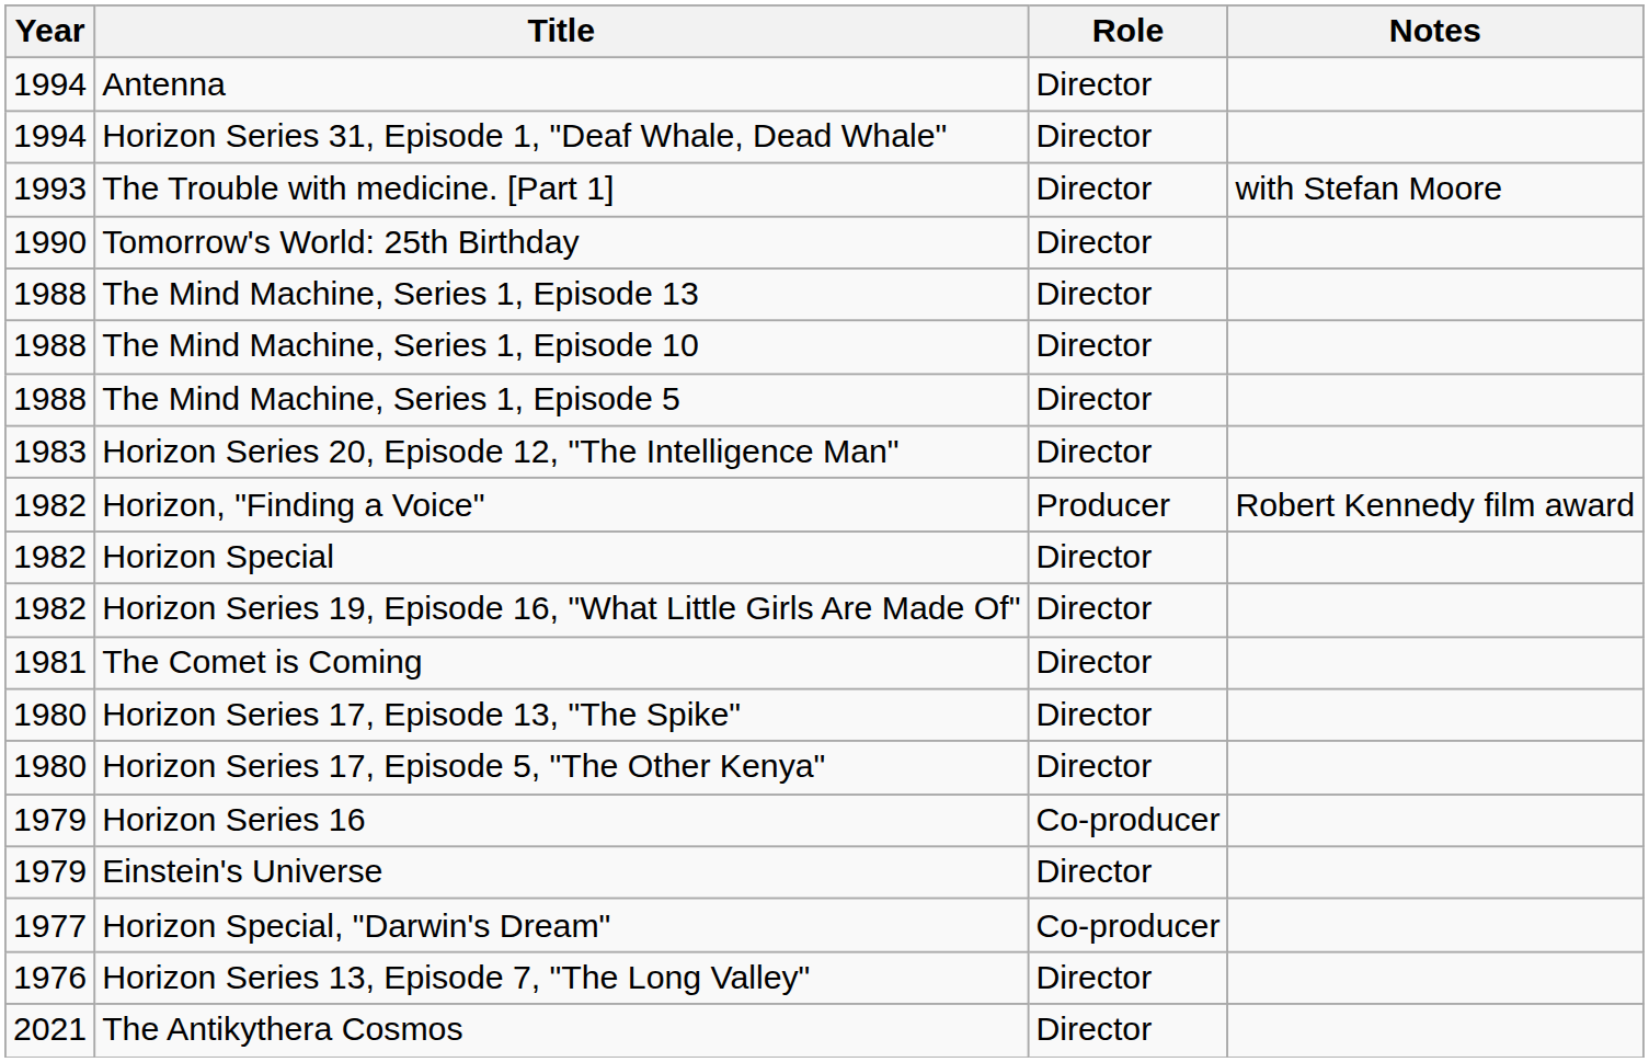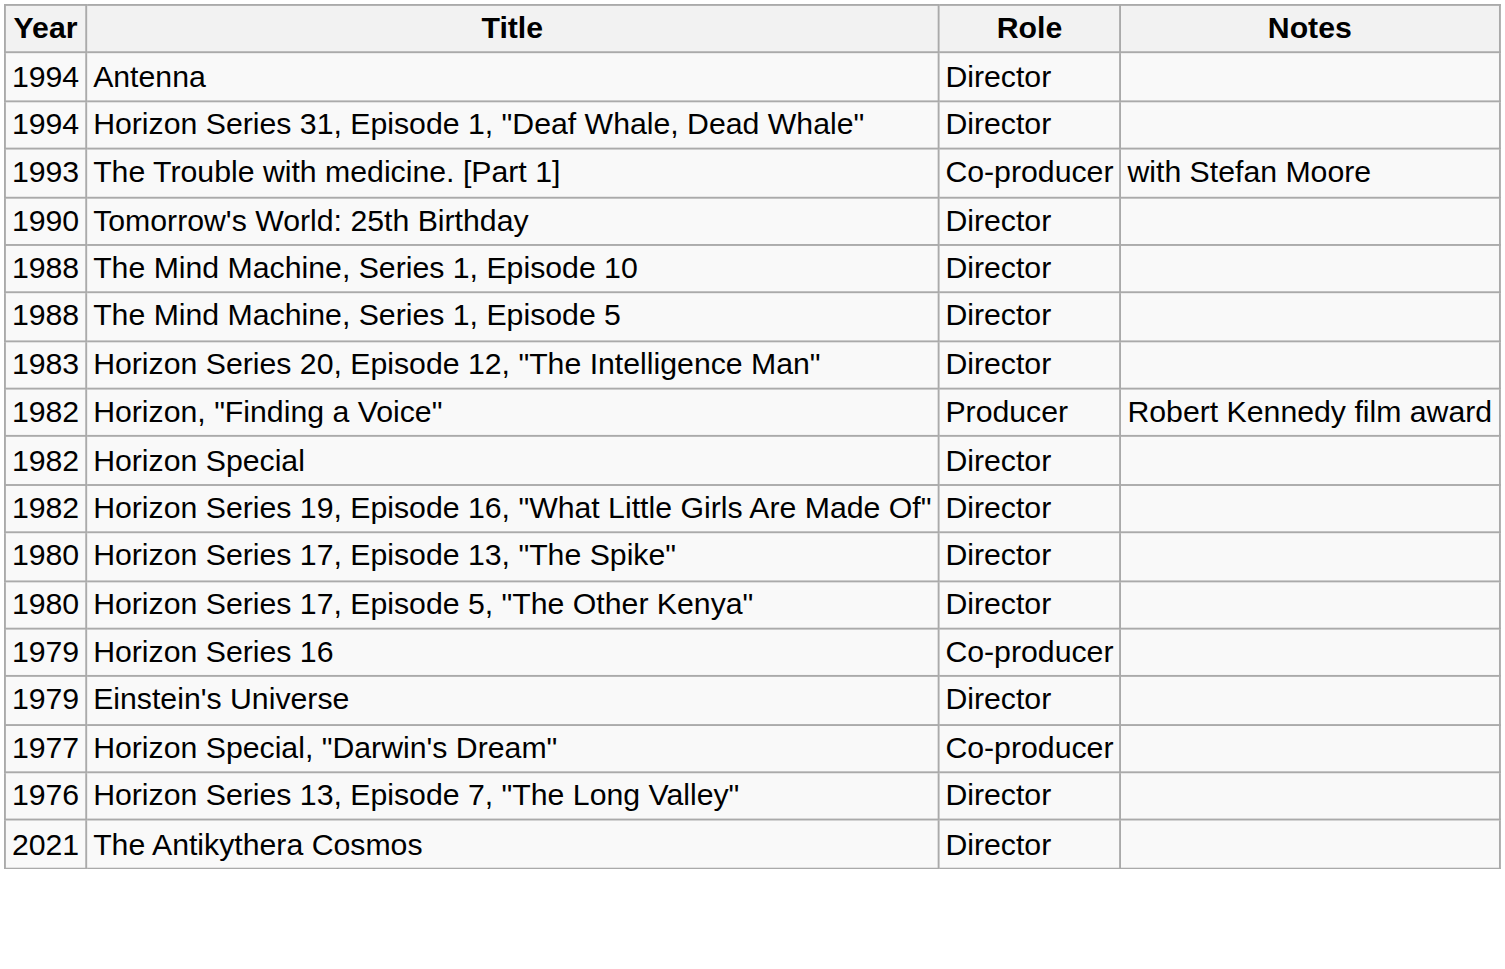The Trouble with medicine. [Part 1] | Role: Director -> Co-producer
- row: 1988 | The Mind Machine, Series 1, Episode 13 | Director
- row: 1981 | The Comet is Coming | Director
